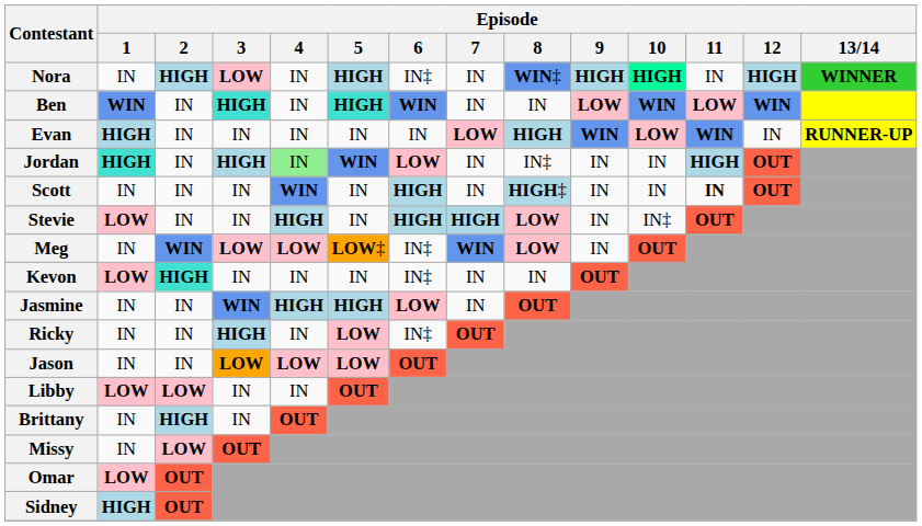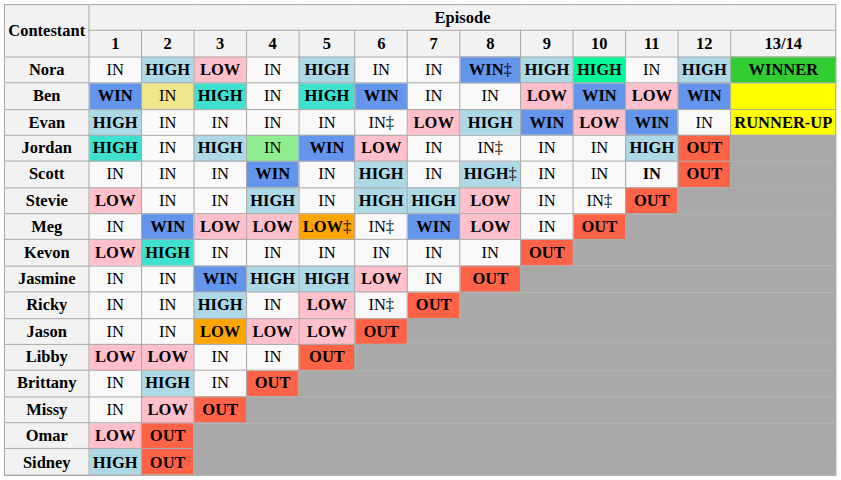Nora | Episode / 6: IN‡ -> IN
Ben | Episode / 2: no background -> khaki background
Evan | Episode / 6: IN -> IN‡
Kevon | Episode / 6: IN‡ -> IN
